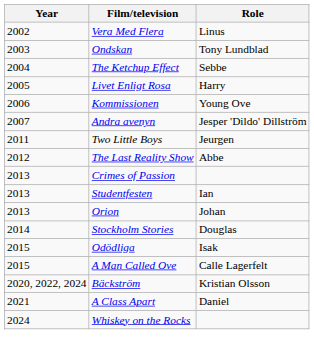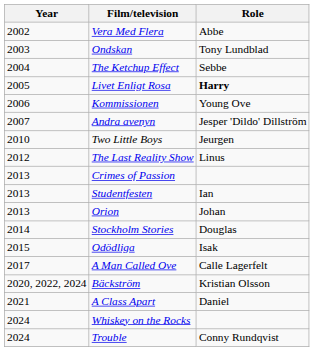Vera Med Flera | Role: Linus -> Abbe
Livet Enligt Rosa | Role: normal -> bold
Two Little Boys | Year: 2011 -> 2010
The Last Reality Show | Role: Abbe -> Linus
A Man Called Ove | Year: 2015 -> 2017
+ row: 2024 | Trouble | Conny Rundqvist
